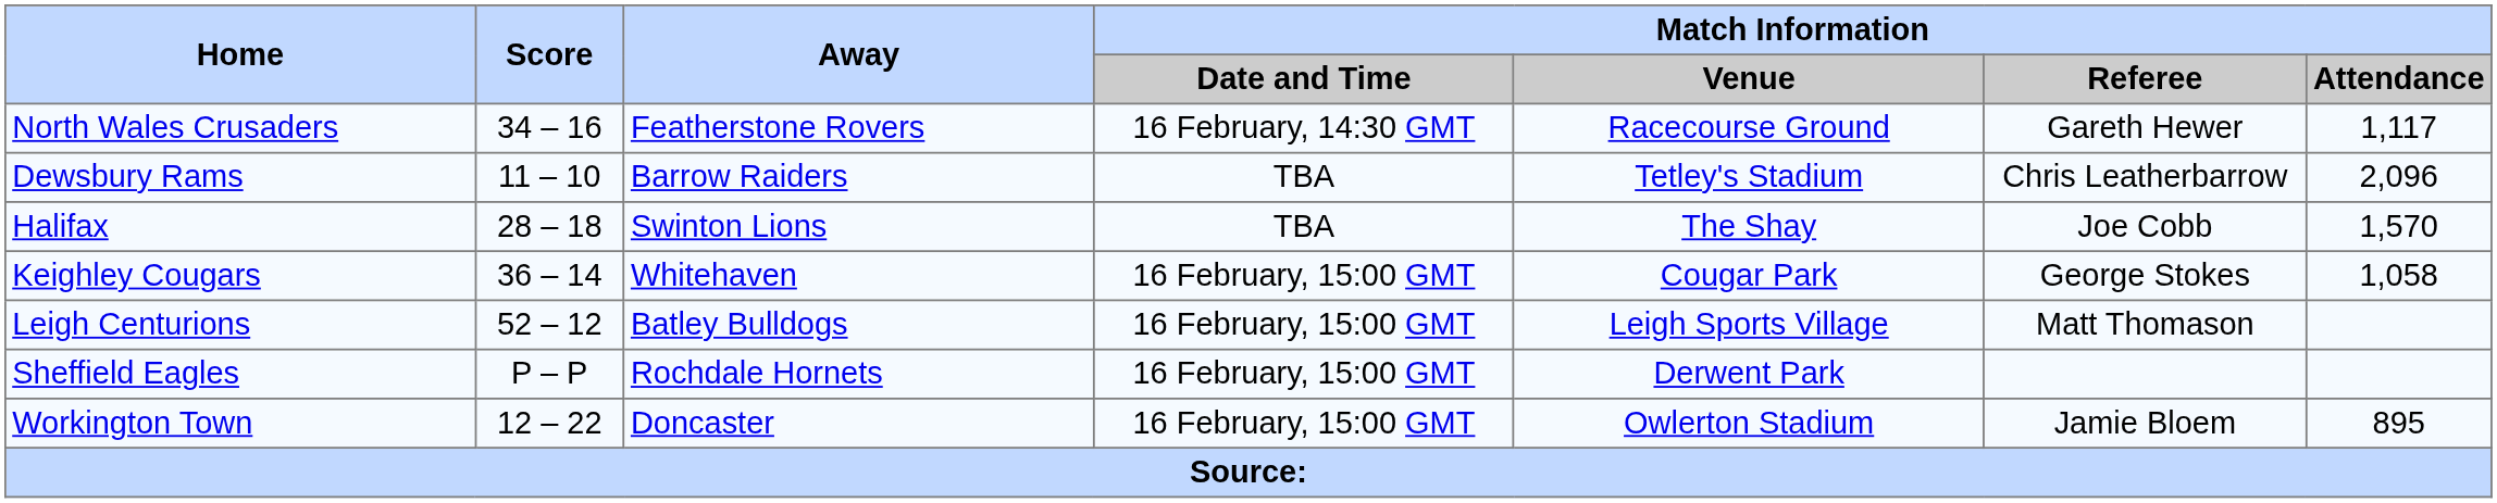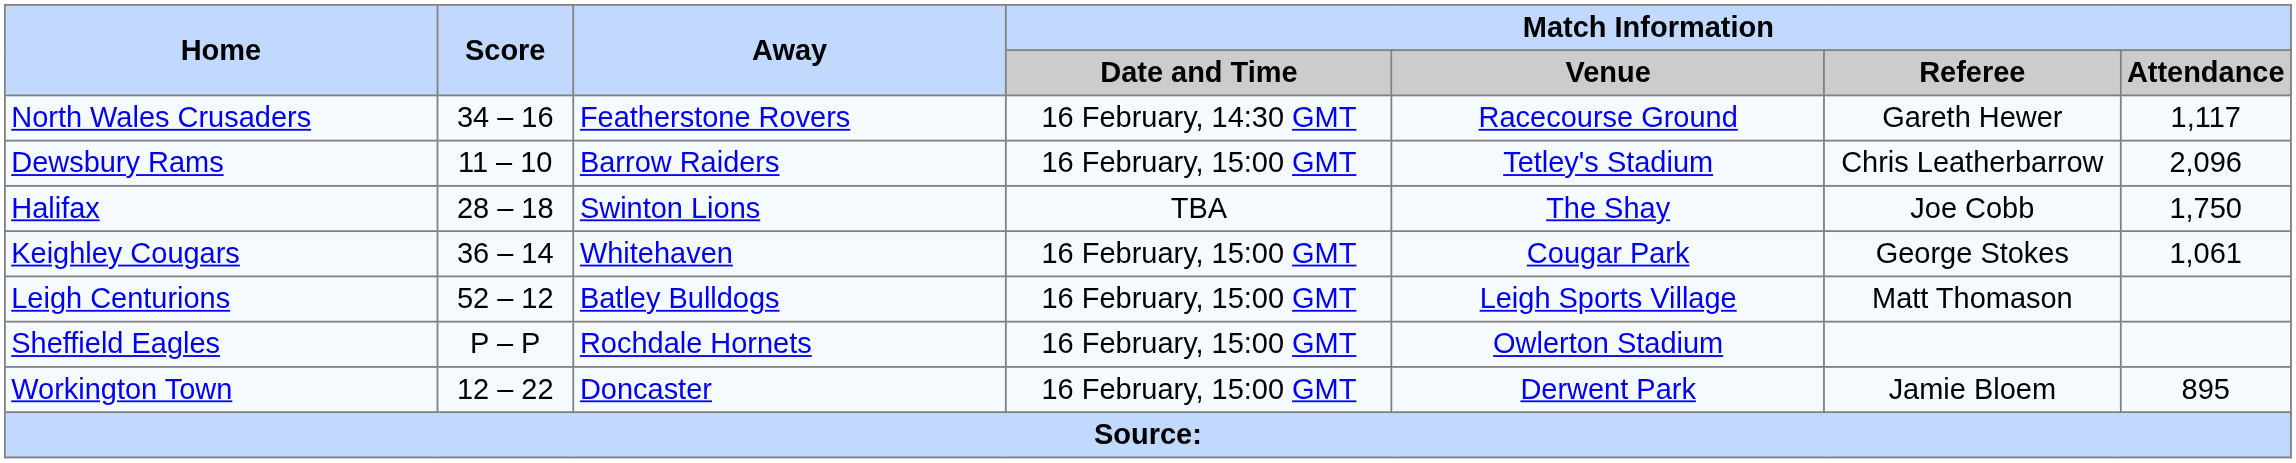Dewsbury Rams | Match Information / Date and Time: TBA -> 16 February, 15:00 GMT
Halifax | Match Information / Attendance: 1,570 -> 1,750
Keighley Cougars | Match Information / Attendance: 1,058 -> 1,061
Sheffield Eagles | Match Information / Venue: Derwent Park -> Owlerton Stadium
Workington Town | Match Information / Venue: Owlerton Stadium -> Derwent Park
